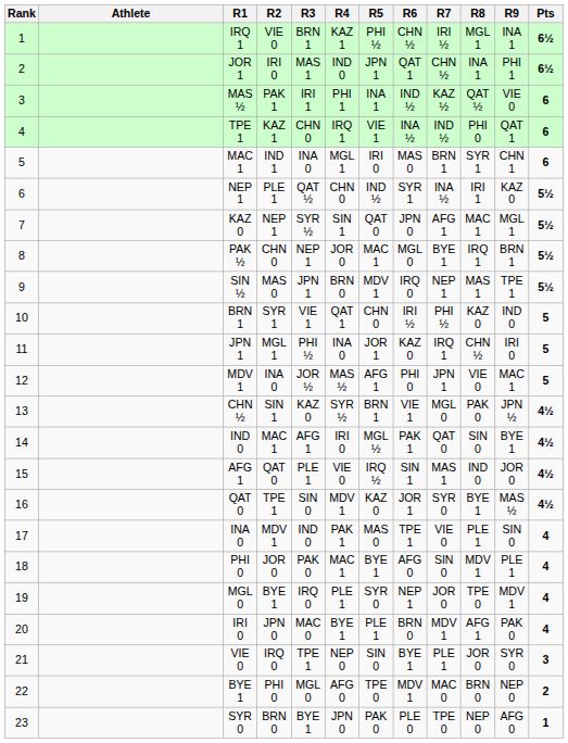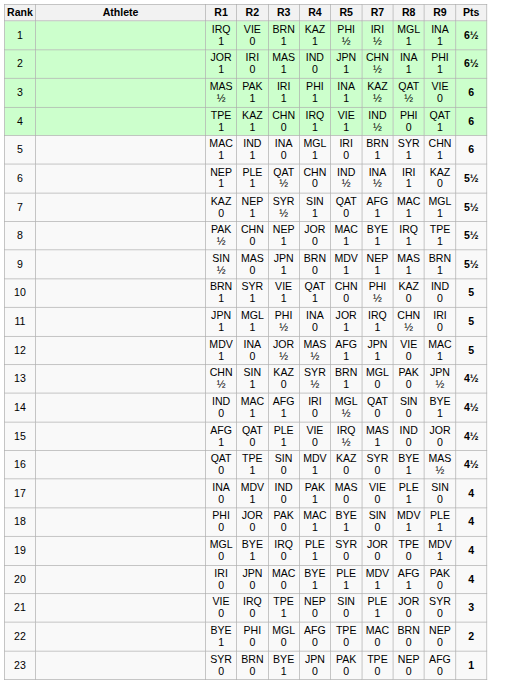- column: R6 | CHN ½ | QAT 1 | IND ½ | INA ½ | MAS 0 | SYR 1 | JPN 0 | MGL 0 | IRQ 0 | IRI ½ | KAZ 0 | PHI 0 | VIE 1 | PAK 1 | SIN 1 | JOR 1 | TPE 1 | AFG 0 | NEP 1 | BRN 0 | BYE 1 | MDV 1 | PLE 0
PAK ½ | R9: BRN 1 -> TPE 1
SIN ½ | R9: TPE 1 -> BRN 1
